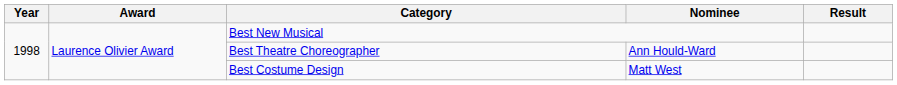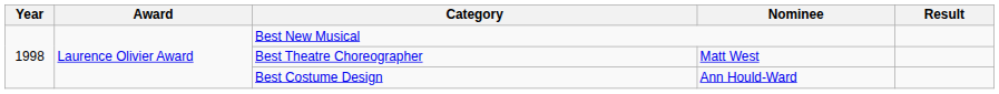Best Theatre Choreographer | Nominee: Ann Hould-Ward -> Matt West
Best Costume Design | Nominee: Matt West -> Ann Hould-Ward
